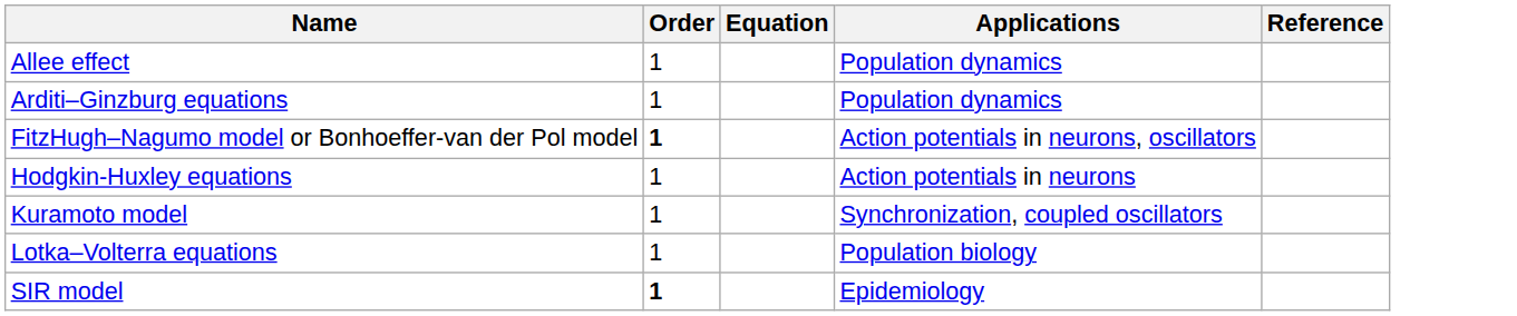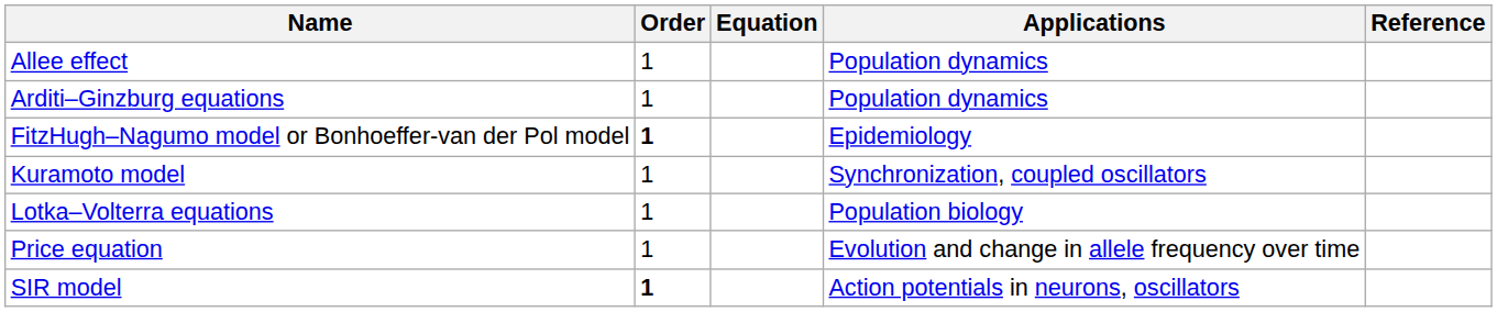FitzHugh–Nagumo model or Bonhoeffer-van der Pol model | Applications: Action potentials in neurons, oscillators -> Epidemiology
- row: Hodgkin-Huxley equations | 1 | Action potentials in neurons
+ row: Price equation | 1 | Evolution and change in allele frequency over time
SIR model | Applications: Epidemiology -> Action potentials in neurons, oscillators
